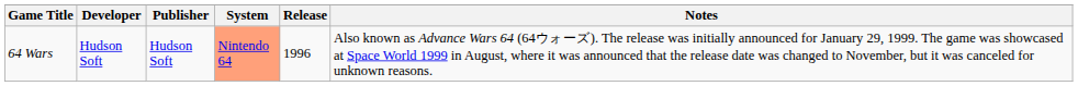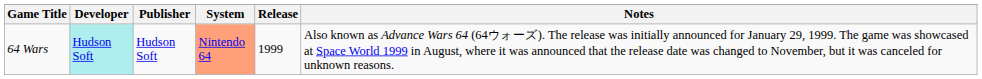64 Wars | Developer: no background -> paleturquoise background
64 Wars | Release: 1996 -> 1999
